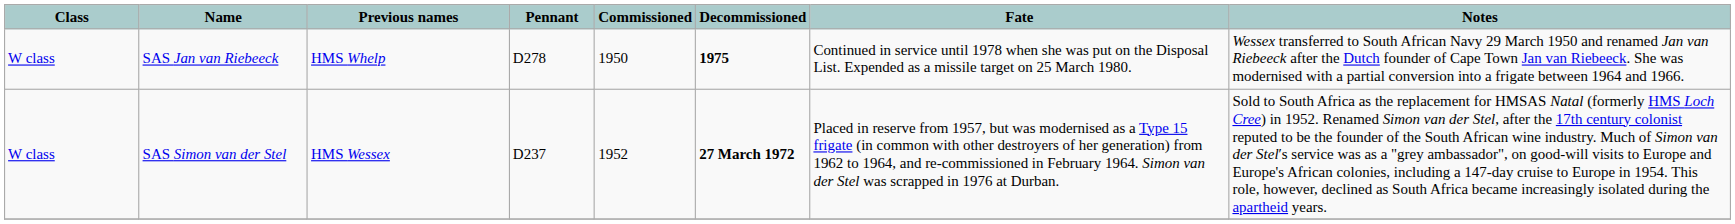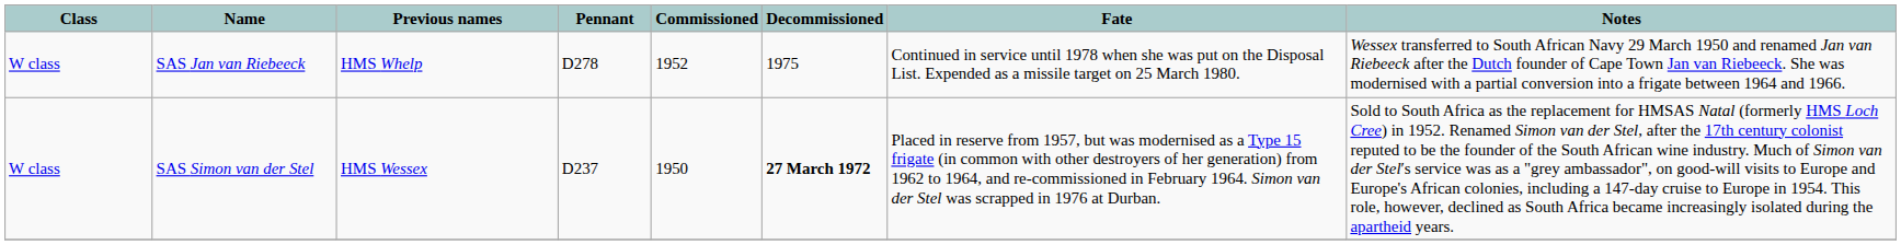SAS Jan van Riebeeck | Commissioned: 1950 -> 1952
SAS Jan van Riebeeck | Decommissioned: bold -> normal
SAS Simon van der Stel | Commissioned: 1952 -> 1950
